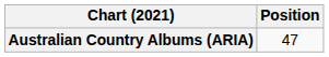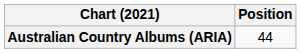Australian Country Albums (ARIA) | Position: 47 -> 44
